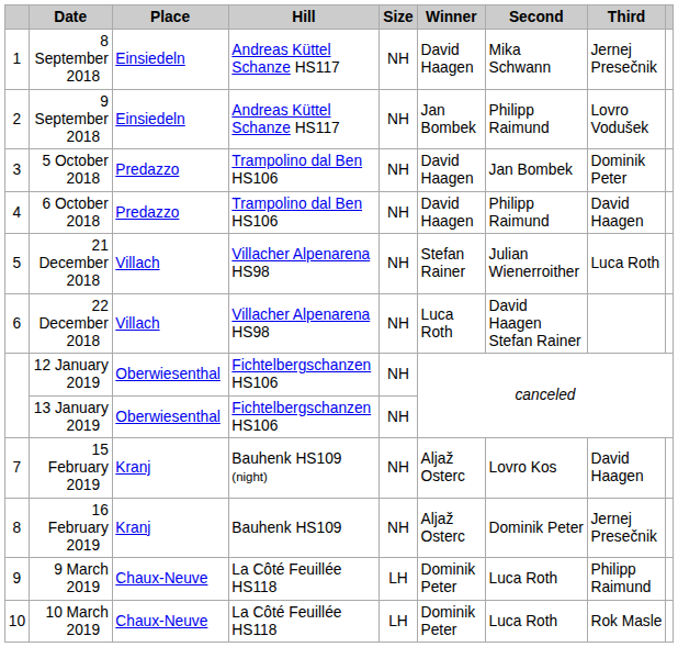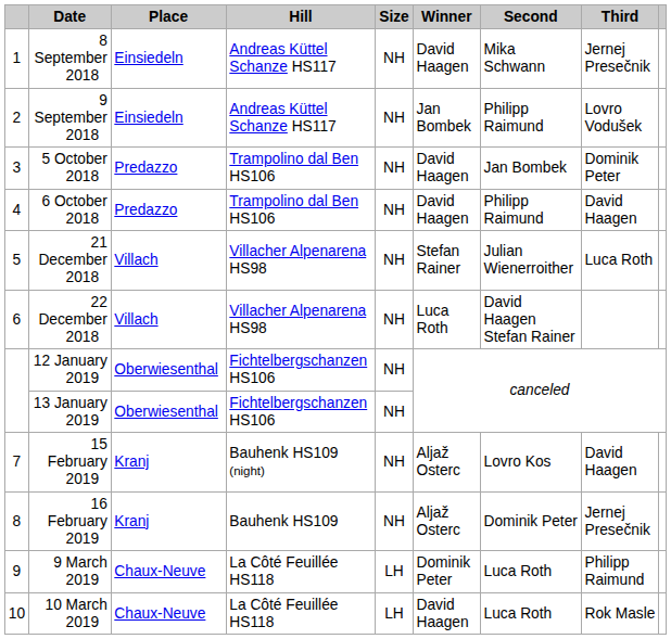10 March 2019 | Winner: Dominik Peter -> David Haagen
